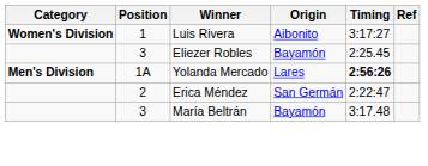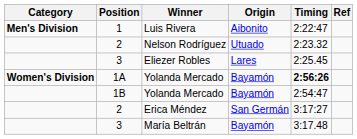Luis Rivera | Category: Women's Division -> Men's Division
Luis Rivera | Timing: 3:17:27 -> 2:22:47
+ row: 2 | Nelson Rodríguez | Utuado | 2:23.32
Eliezer Robles | Origin: Bayamón -> Lares
1A / Yolanda Mercado | Category: Men's Division -> Women's Division
1A / Yolanda Mercado | Origin: Lares -> Bayamón
+ row: 1B | Yolanda Mercado | Bayamón | 2:54:47
Erica Méndez | Timing: 2:22:47 -> 3:17:27
